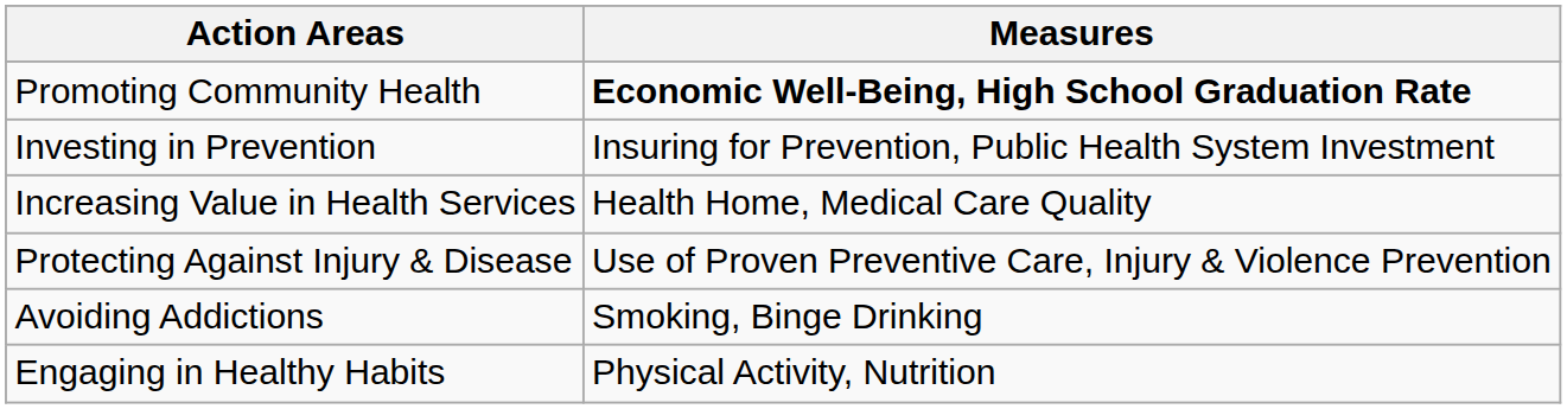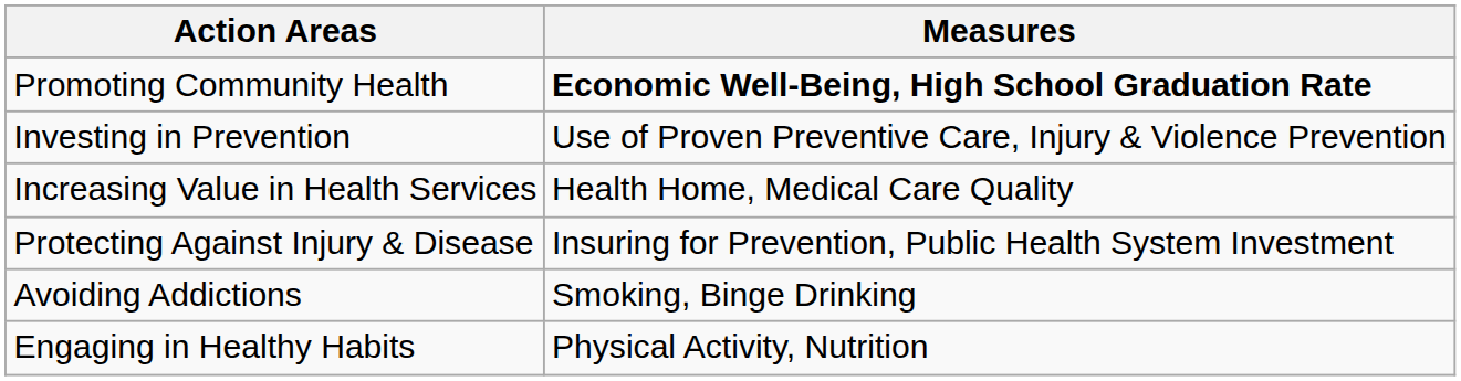Investing in Prevention | Measures: Insuring for Prevention, Public Health System Investment -> Use of Proven Preventive Care, Injury & Violence Prevention
Protecting Against Injury & Disease | Measures: Use of Proven Preventive Care, Injury & Violence Prevention -> Insuring for Prevention, Public Health System Investment
